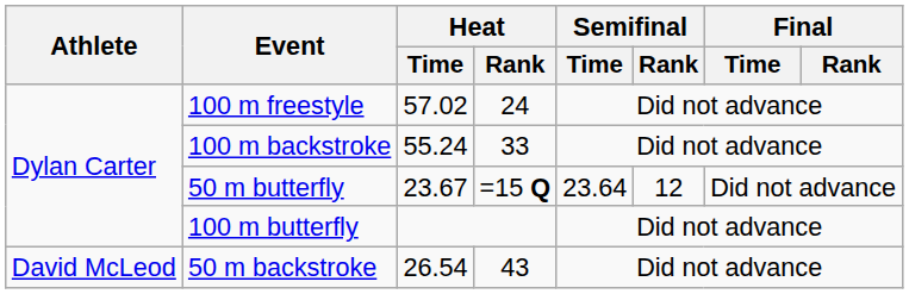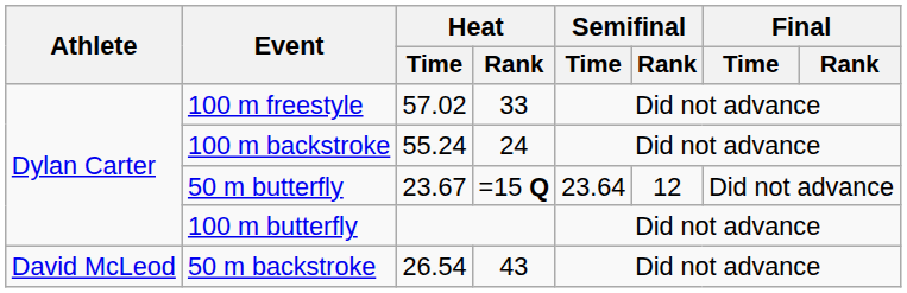100 m freestyle | Heat / Rank: 24 -> 33
100 m backstroke | Heat / Rank: 33 -> 24
